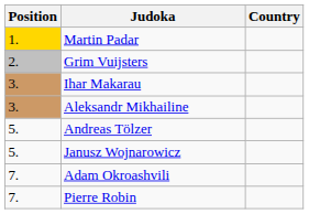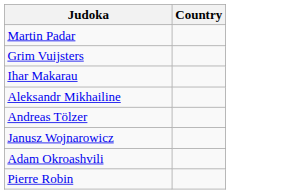- column: Position | 1. | 2. | 3. | 3. | 5. | 5. | 7. | 7.
